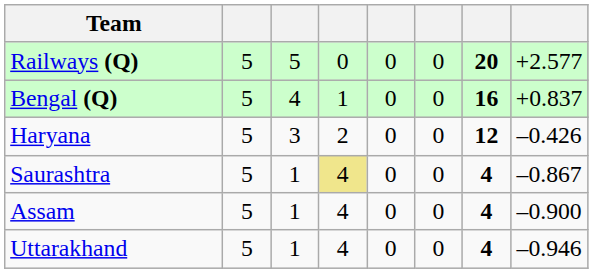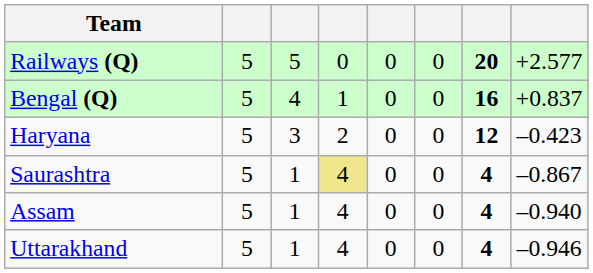Haryana | column 8: –0.426 -> –0.423
Assam | column 8: –0.900 -> –0.940
